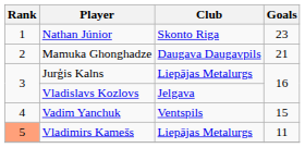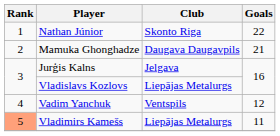Nathan Júnior | Goals: 23 -> 22
Jurģis Kalns | Club: Liepājas Metalurgs -> Jelgava
Vladislavs Kozlovs | Club: Jelgava -> Liepājas Metalurgs
Vadim Yanchuk | Goals: 15 -> 12
